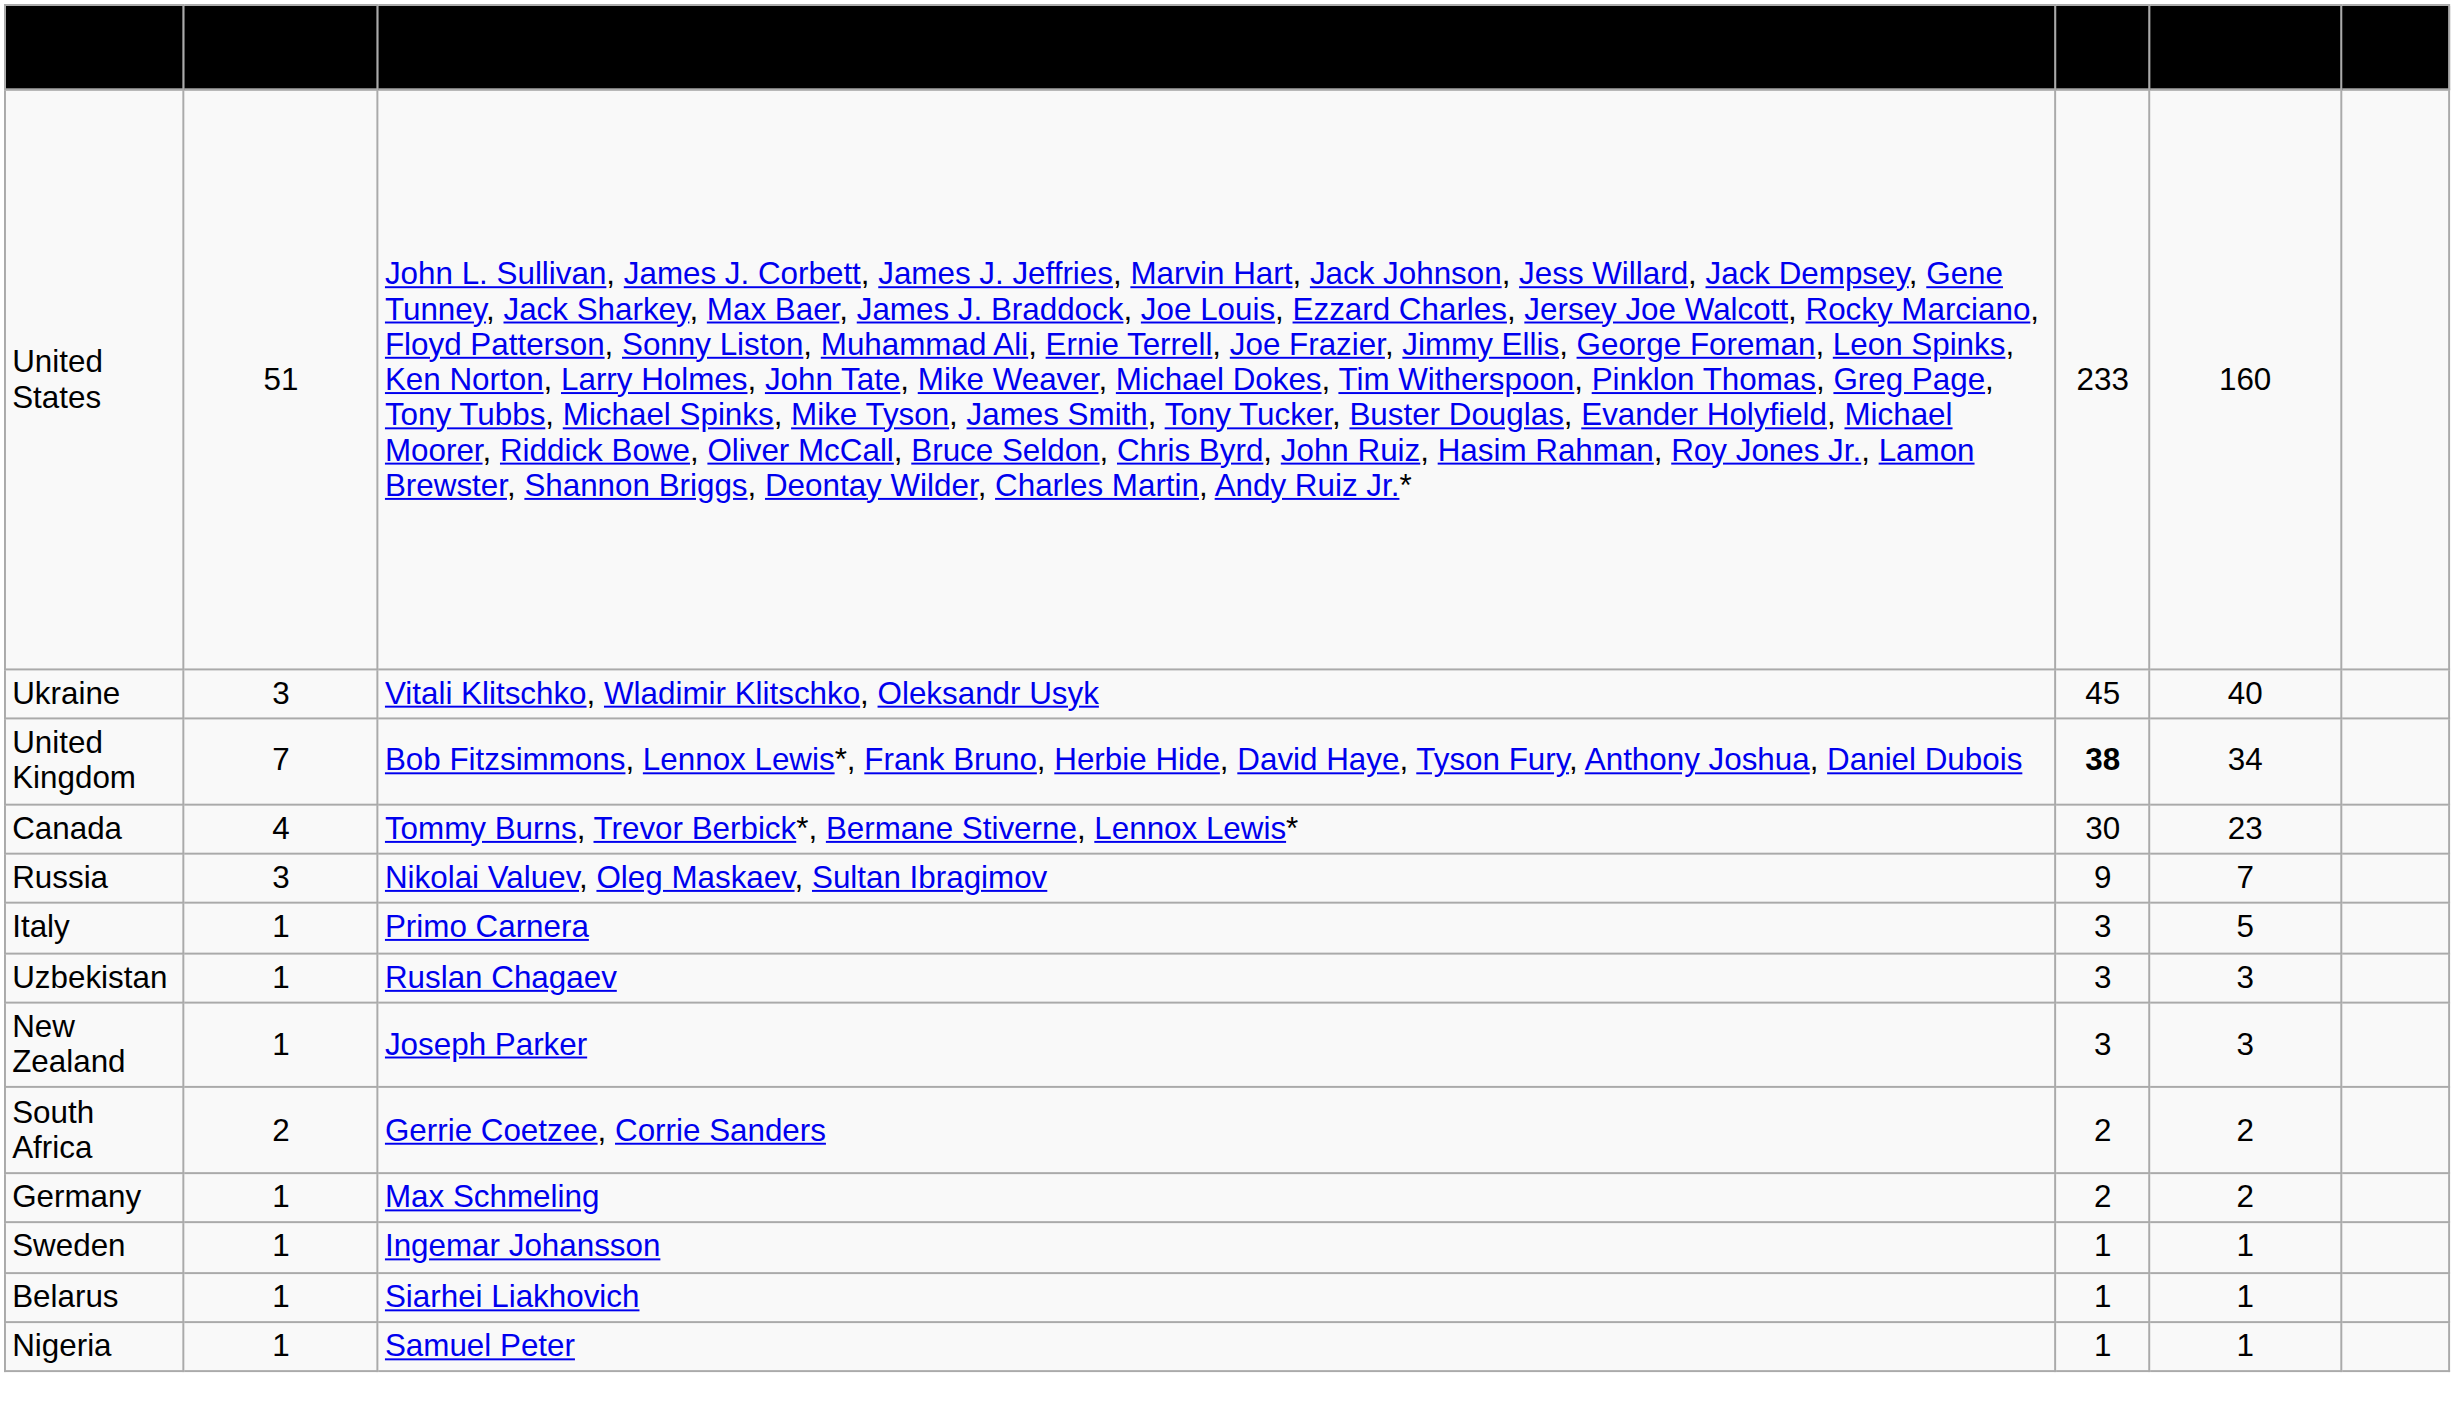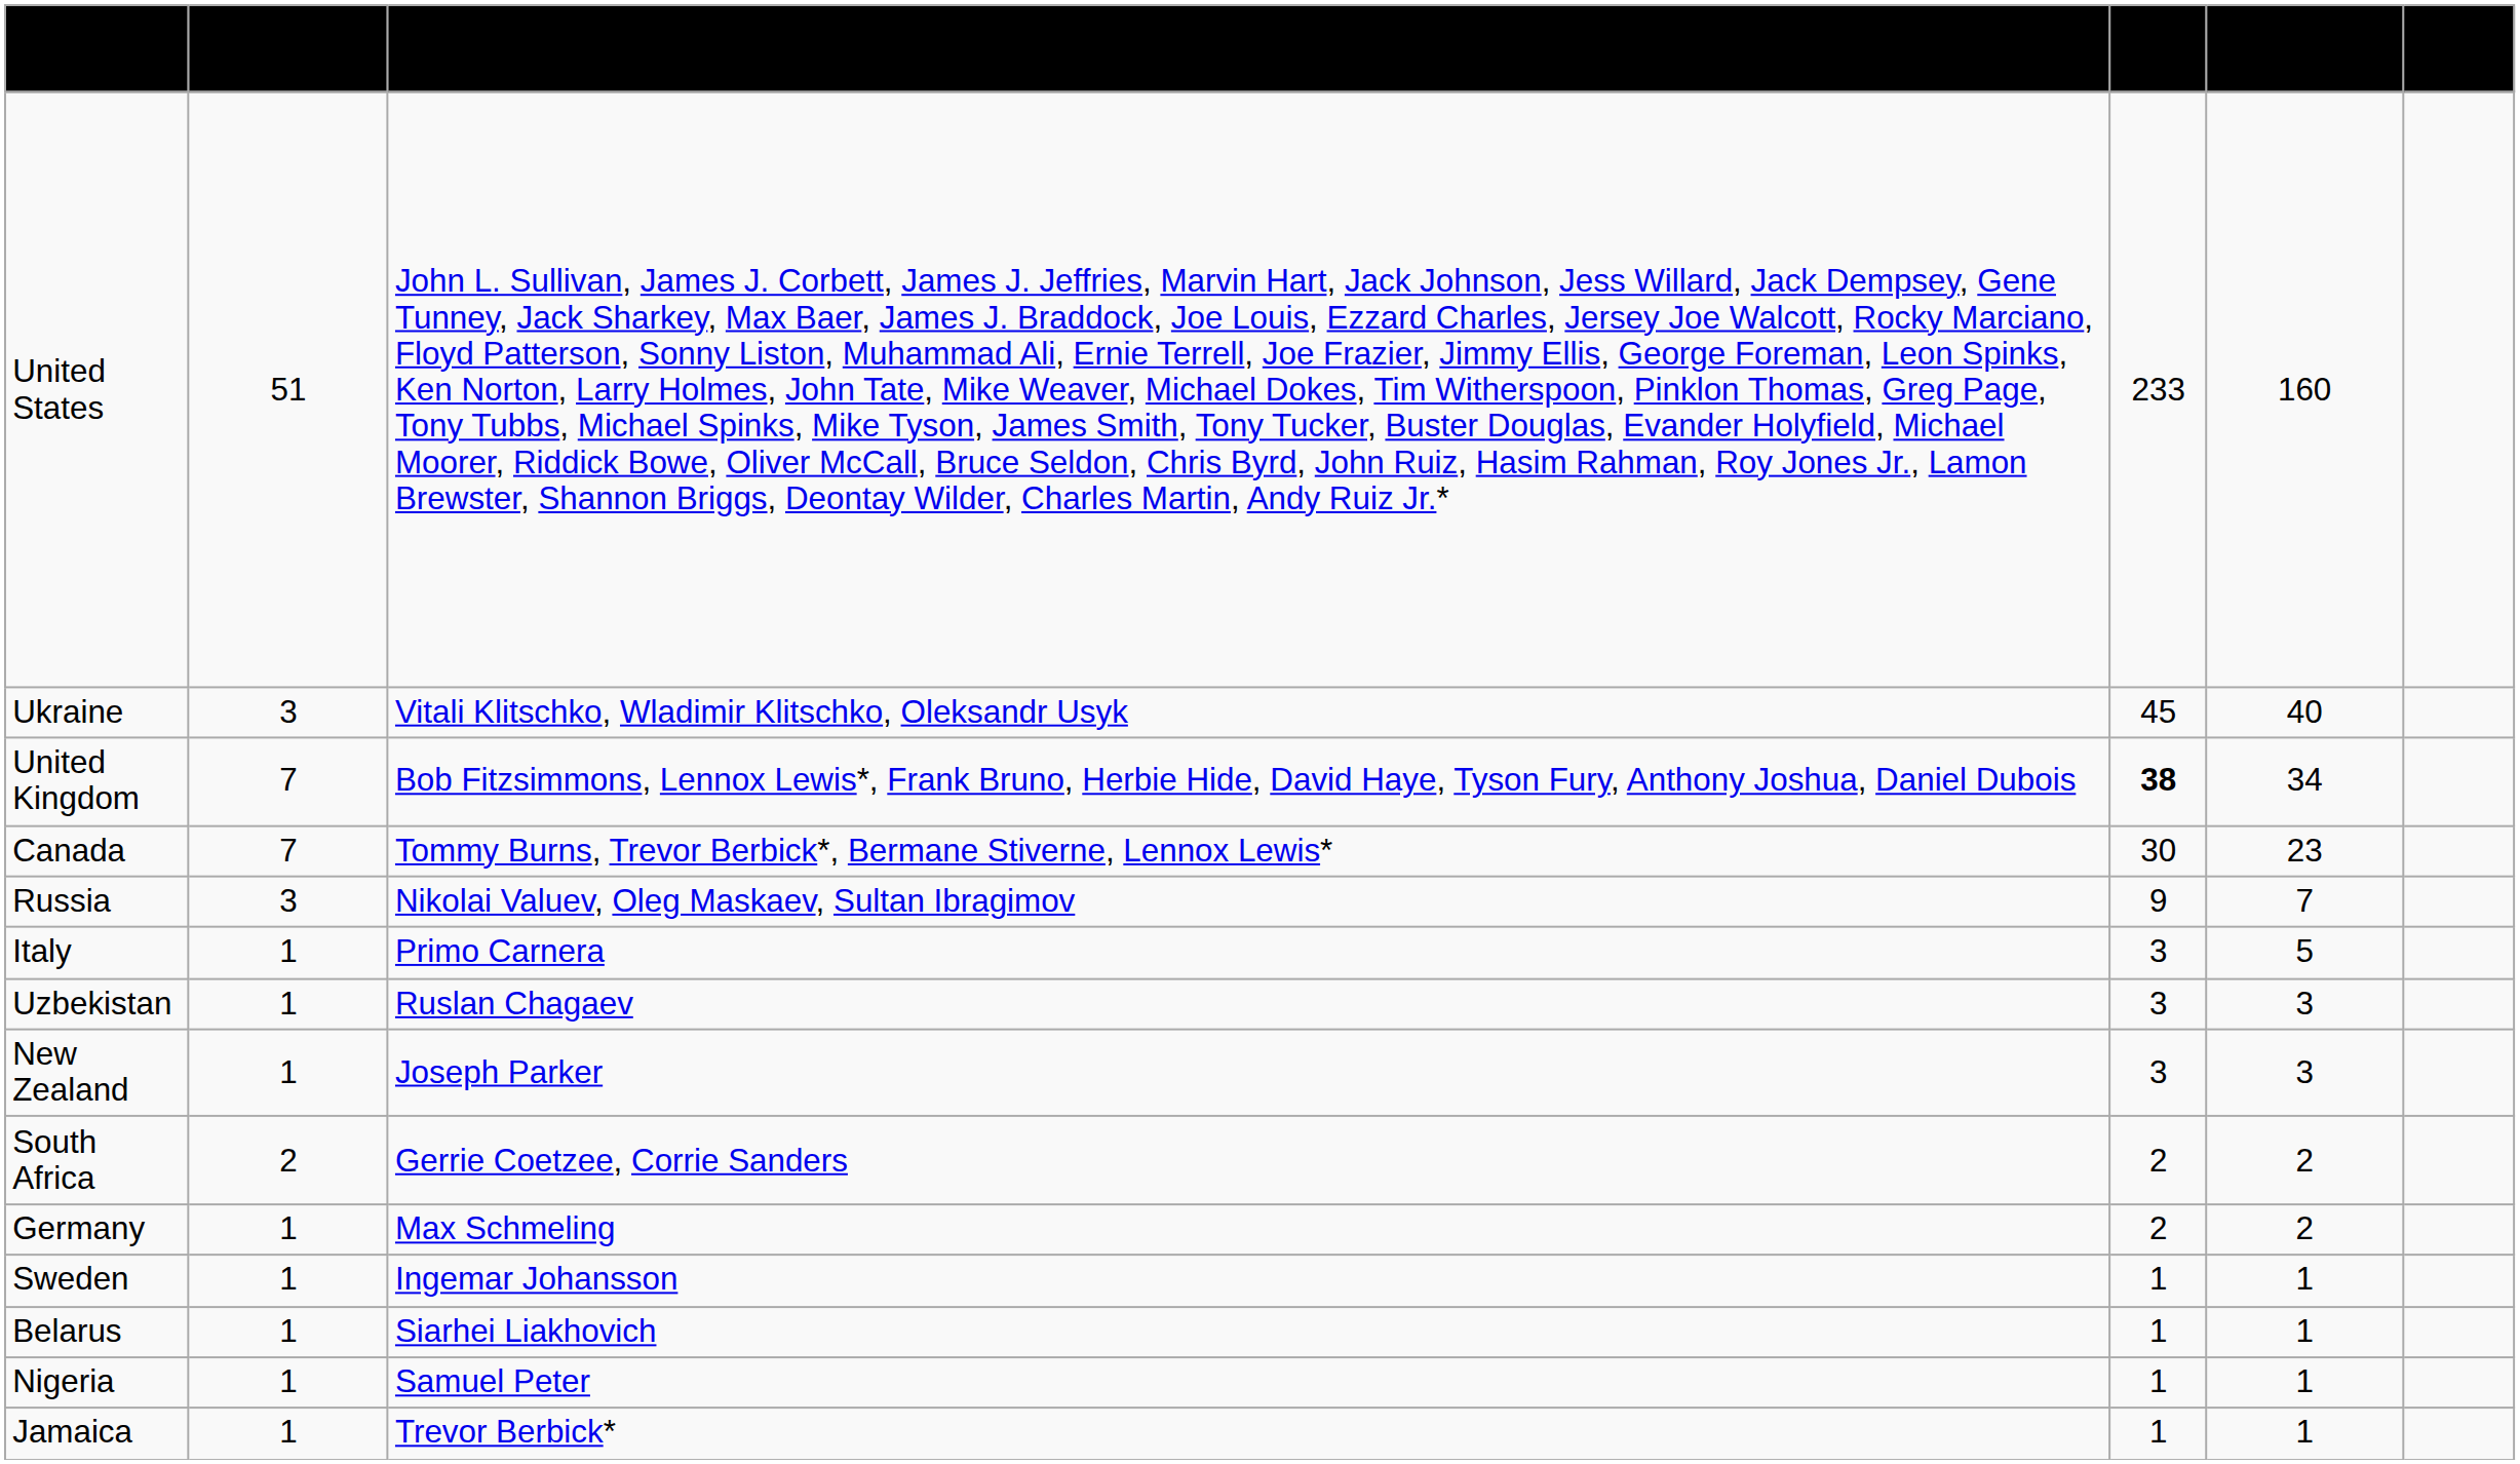Canada | No. of champions: 4 -> 7
+ row: Jamaica | 1 | Trevor Berbick* | 1 | 1
